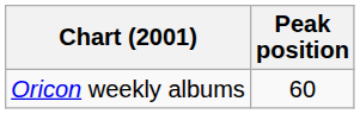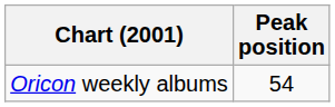Oricon weekly albums | Peak position: 60 -> 54
